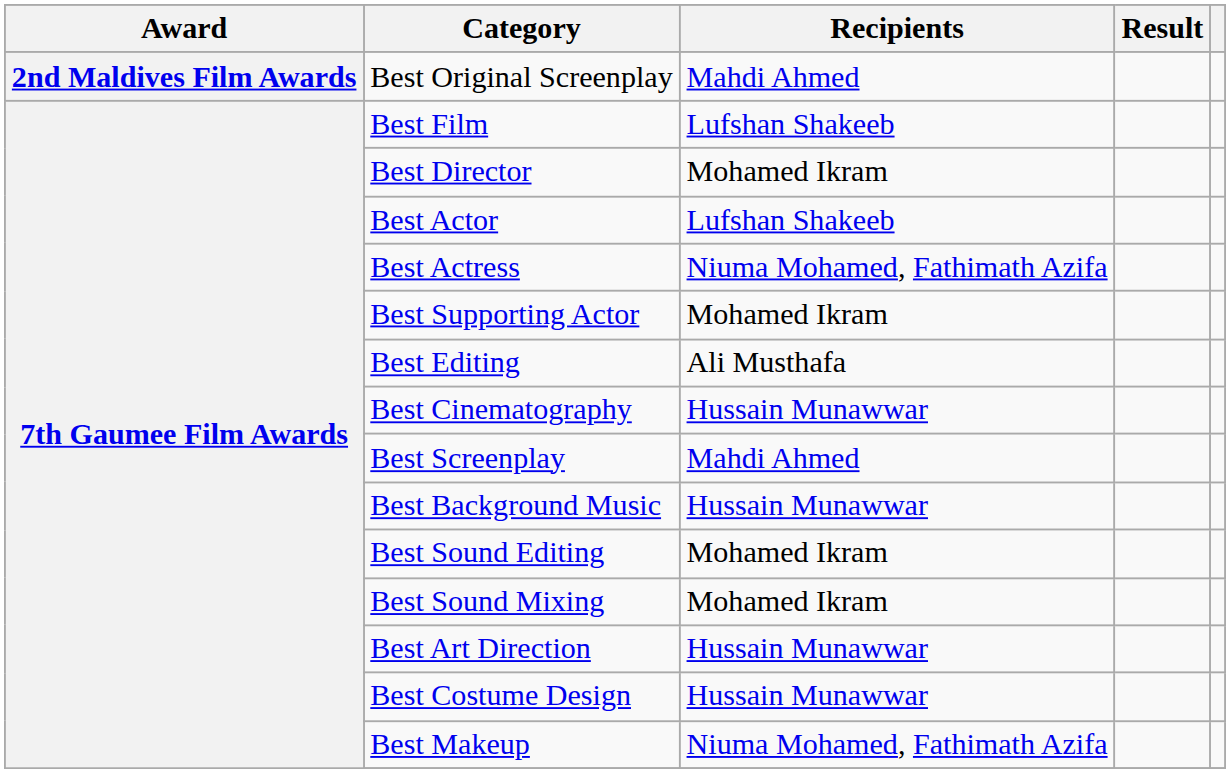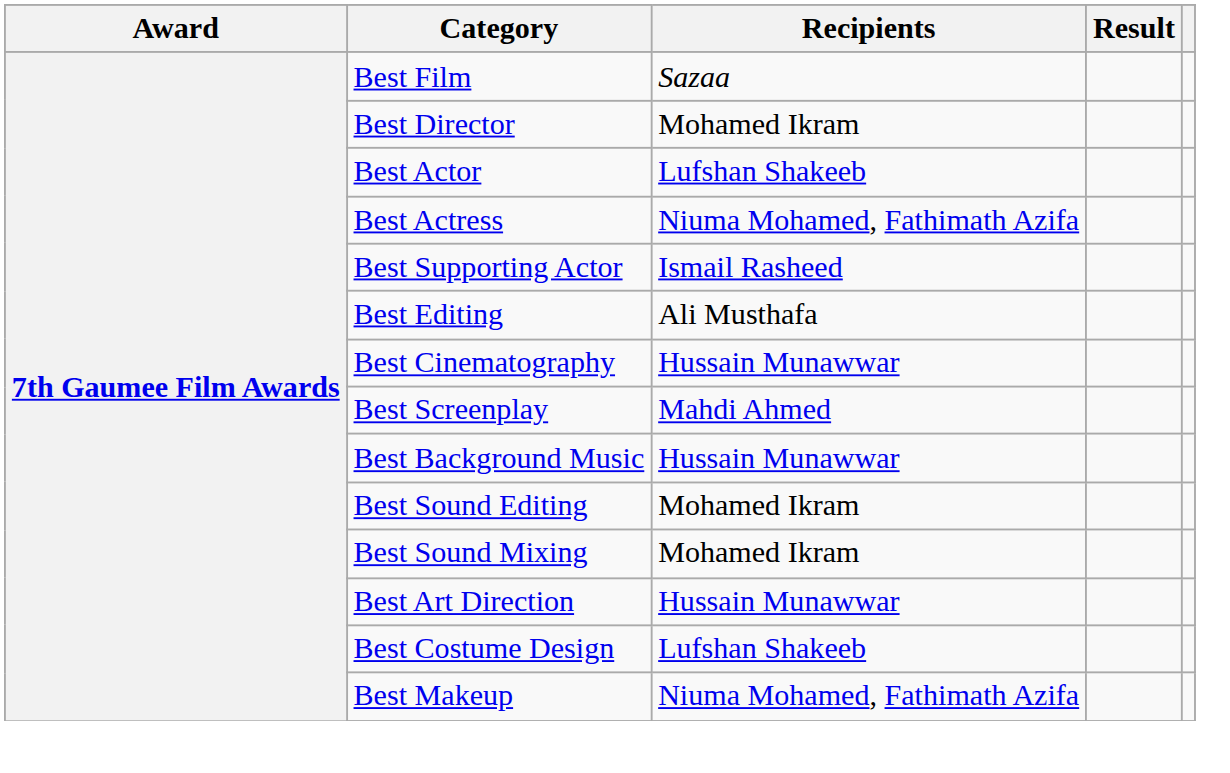- row: 2nd Maldives Film Awards | Best Original Screenplay | Mahdi Ahmed
Best Film | Recipients: Lufshan Shakeeb -> Sazaa
Best Supporting Actor | Recipients: Mohamed Ikram -> Ismail Rasheed
Best Costume Design | Recipients: Hussain Munawwar -> Lufshan Shakeeb
